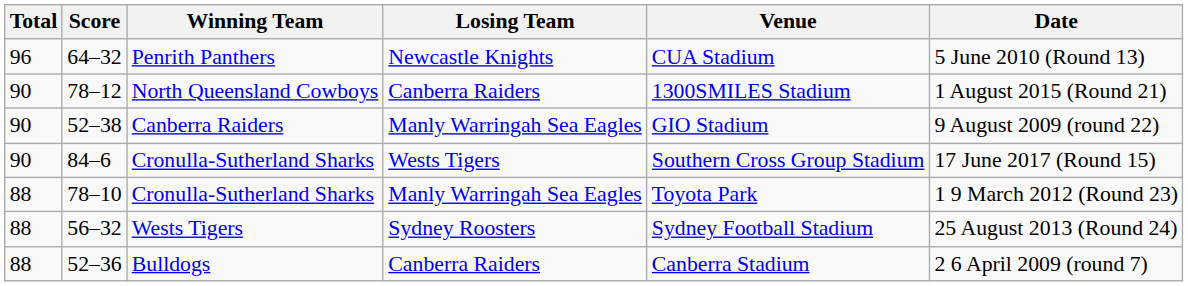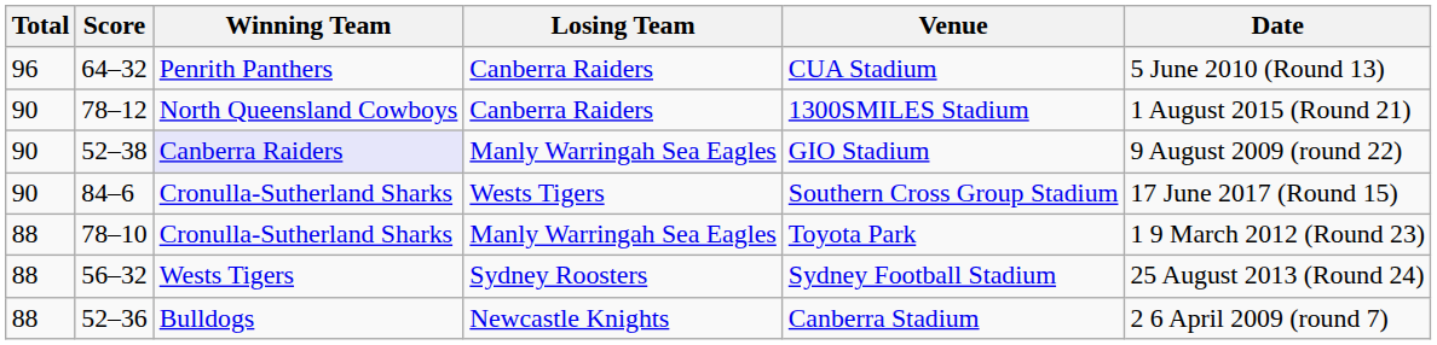64–32 | Losing Team: Newcastle Knights -> Canberra Raiders
52–38 | Winning Team: no background -> lavender background
52–36 | Losing Team: Canberra Raiders -> Newcastle Knights
